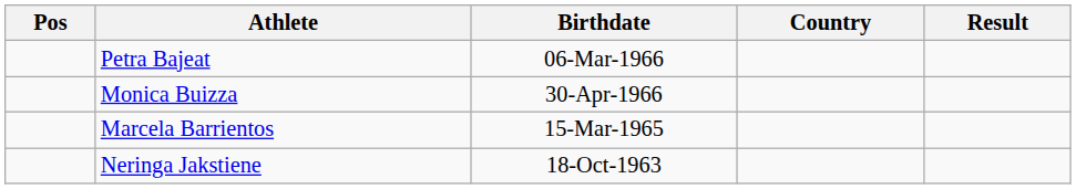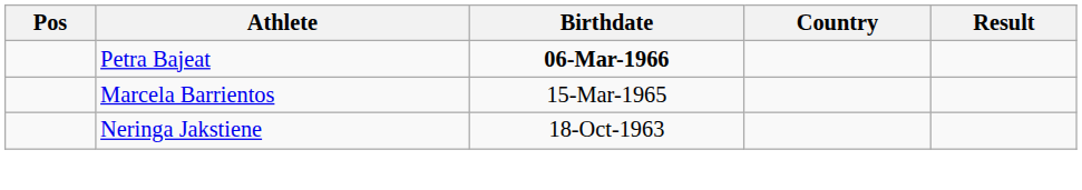Petra Bajeat | Birthdate: normal -> bold
- row: Monica Buizza | 30-Apr-1966
